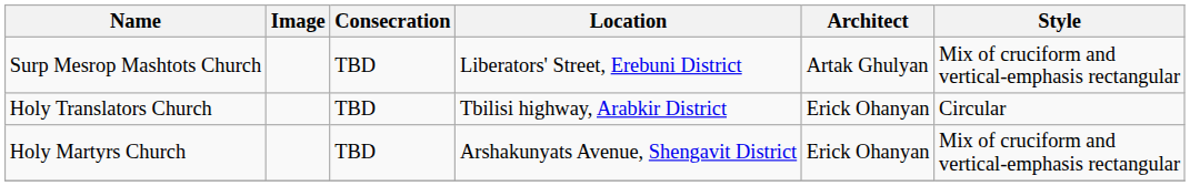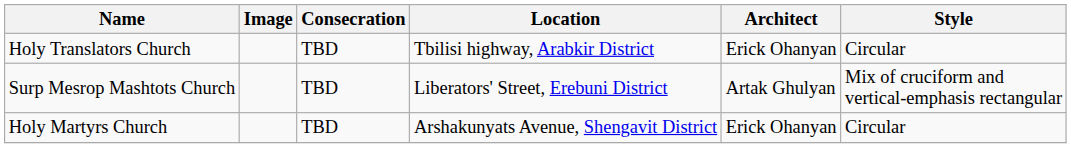rows swapped: Holy Translators Church <-> Surp Mesrop Mashtots Church
Holy Martyrs Church | Style: Mix of cruciform and vertical-emphasis rectangular -> Circular
